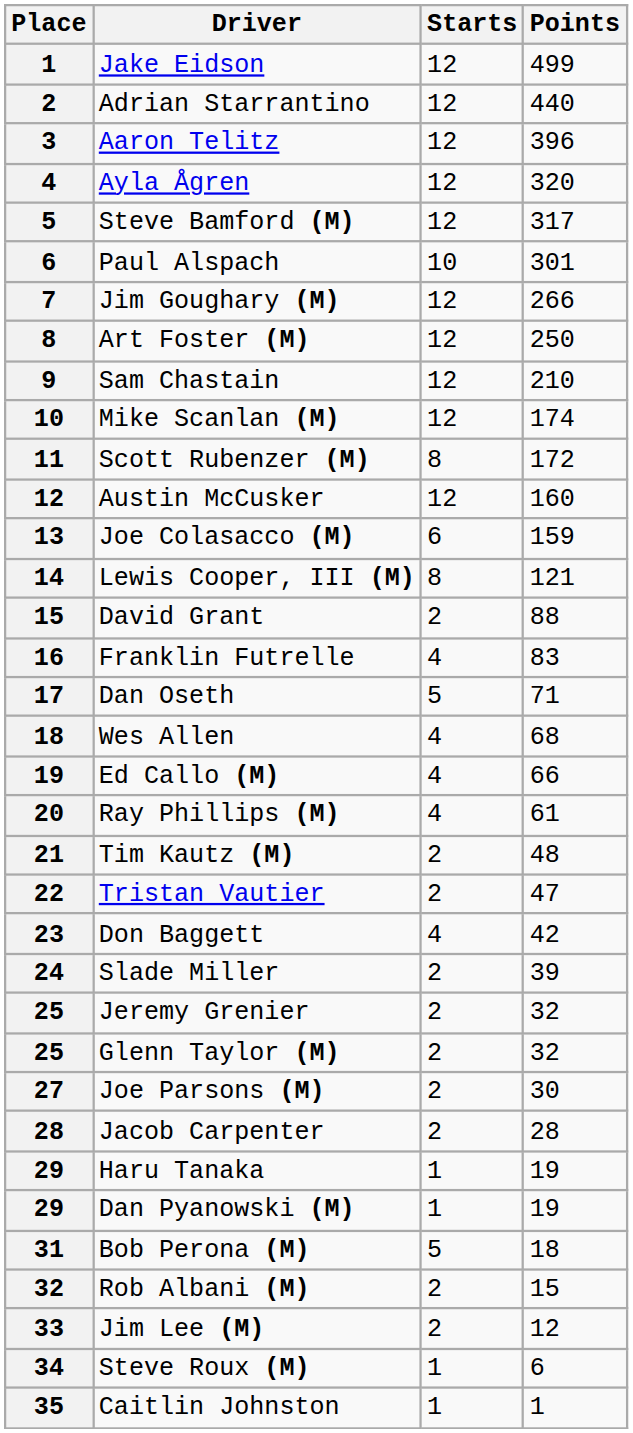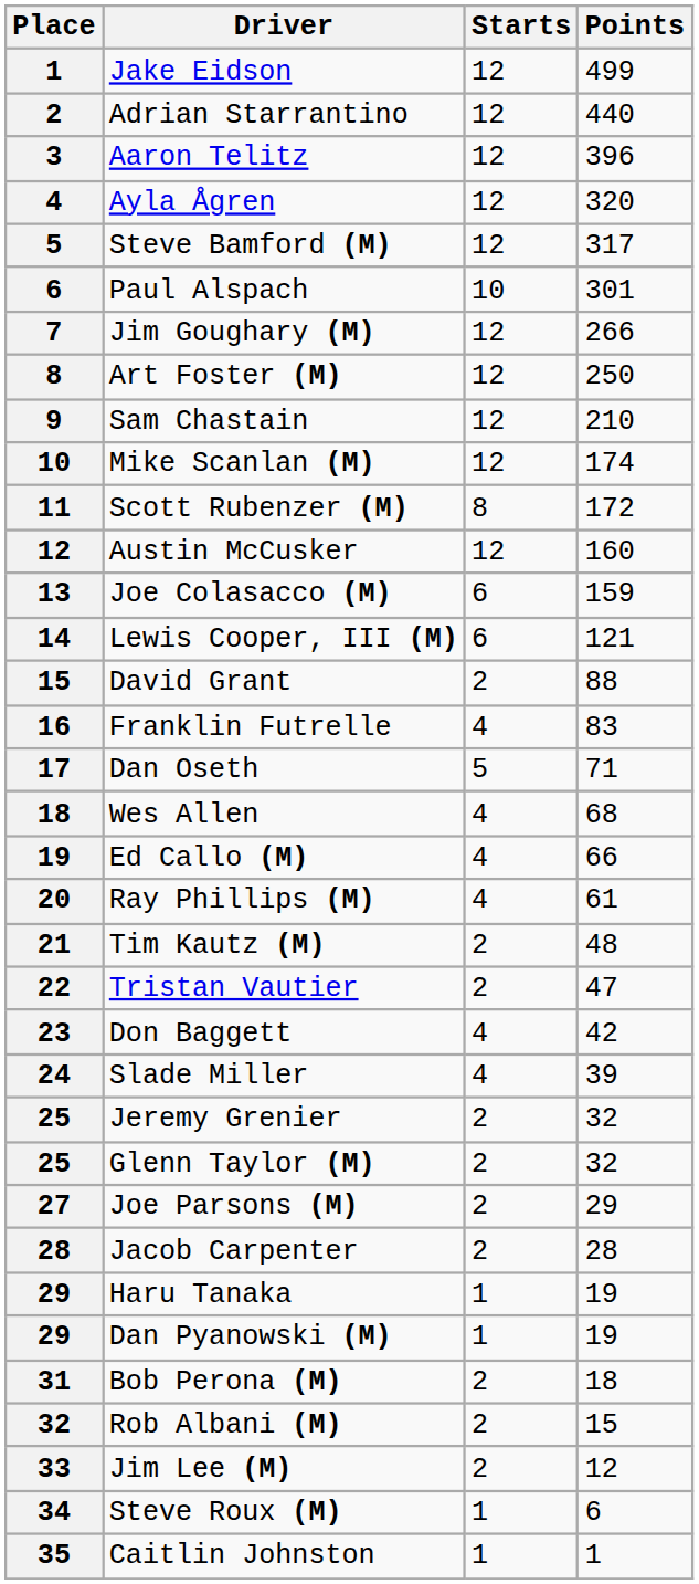Lewis Cooper, III (M) | Starts: 8 -> 6
Slade Miller | Starts: 2 -> 4
Joe Parsons (M) | Points: 30 -> 29
Bob Perona (M) | Starts: 5 -> 2
